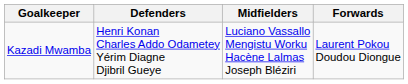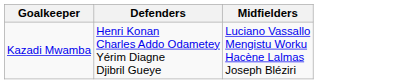- column: Forwards | Laurent Pokou Doudou Diongue
